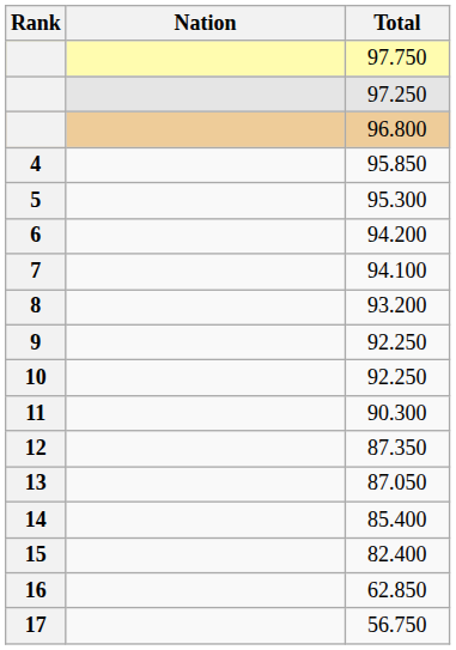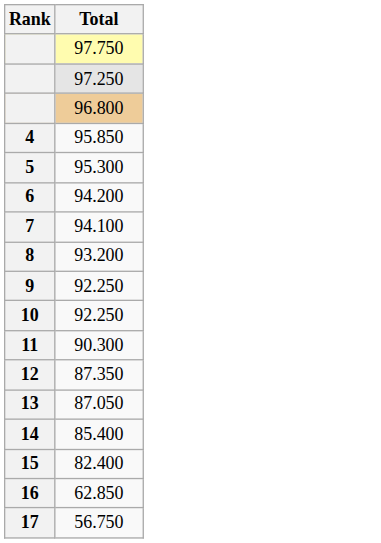- column: Nation
